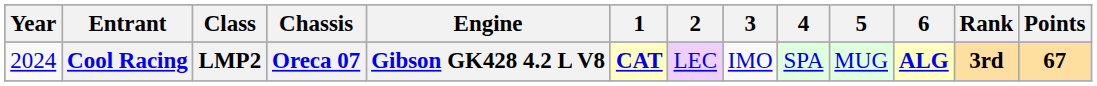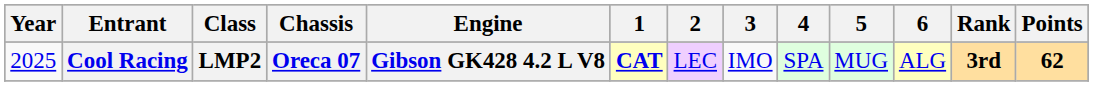Cool Racing | Year: 2024 -> 2025
Cool Racing | 6: bold -> normal
Cool Racing | Points: 67 -> 62
